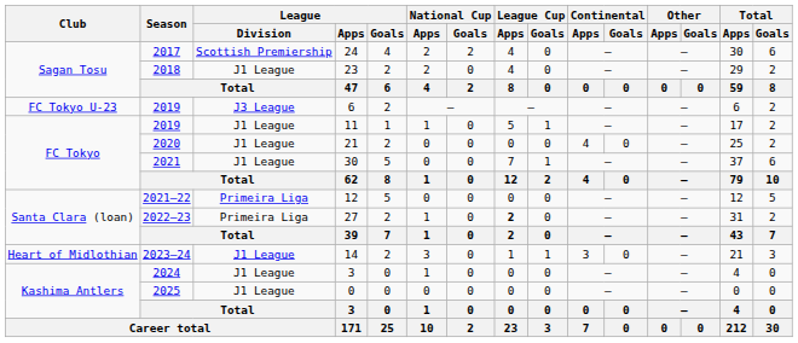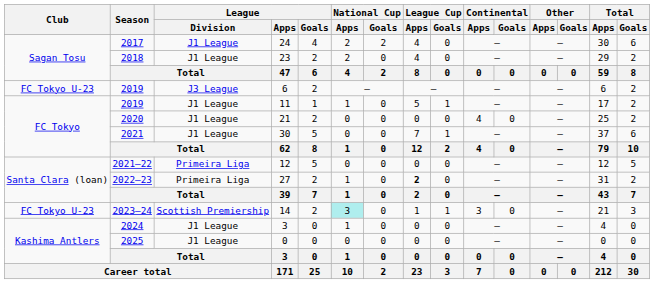24 | League / Division: Scottish Premiership -> J1 League
14 | Club: Heart of Midlothian -> FC Tokyo U-23
14 | League / Division: J1 League -> Scottish Premiership
14 | National Cup / Apps: no background -> paleturquoise background
